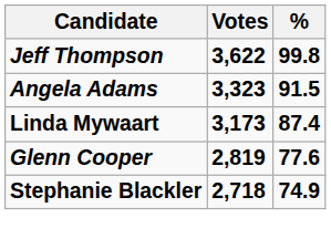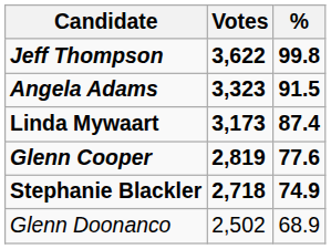+ row: Glenn Doonanco | 2,502 | 68.9
